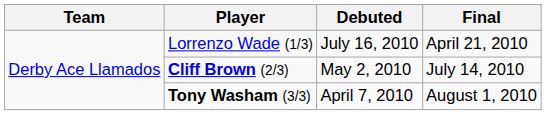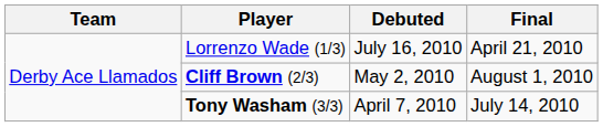Cliff Brown (2/3) | Final: July 14, 2010 -> August 1, 2010
Tony Washam (3/3) | Final: August 1, 2010 -> July 14, 2010
